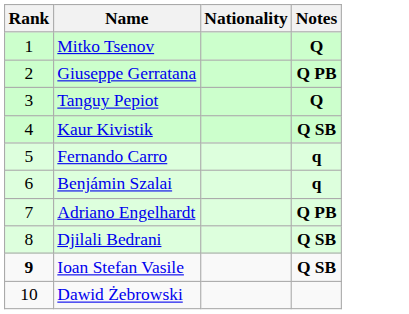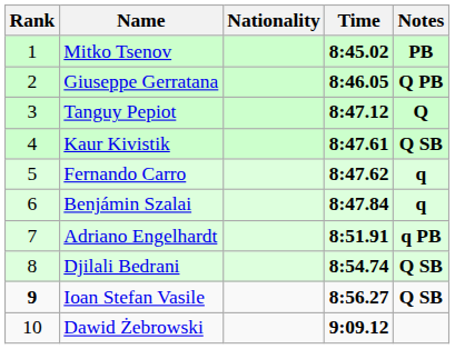+ column: Time | 8:45.02 | 8:46.05 | 8:47.12 | 8:47.61 | 8:47.62 | 8:47.84 | 8:51.91 | 8:54.74 | 8:56.27 | 9:09.12
Mitko Tsenov | Notes: Q -> PB
Adriano Engelhardt | Notes: Q PB -> q PB
